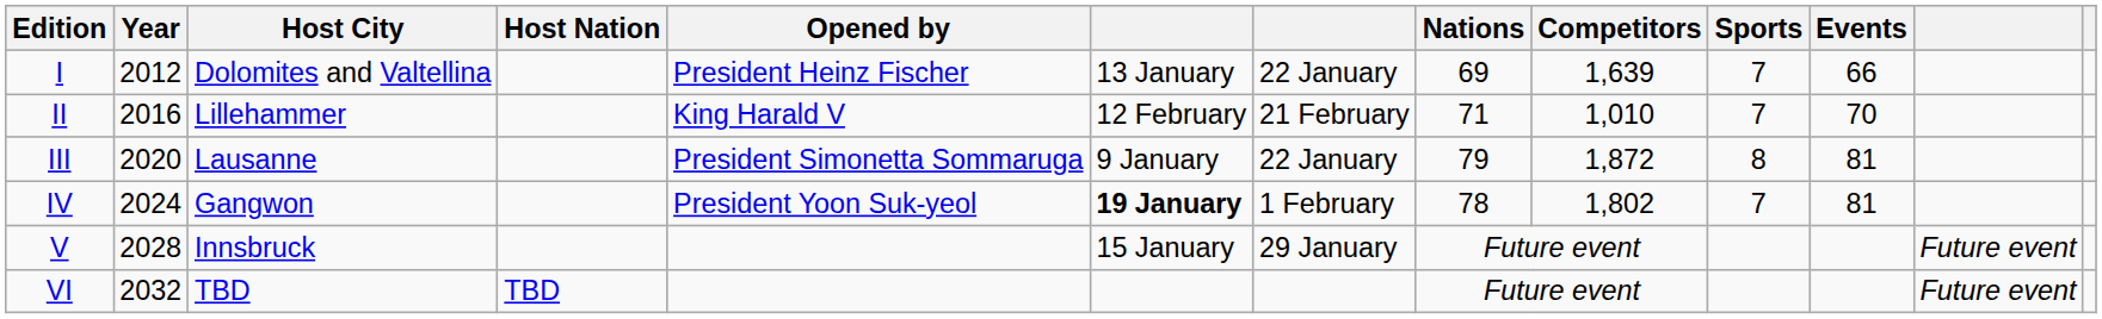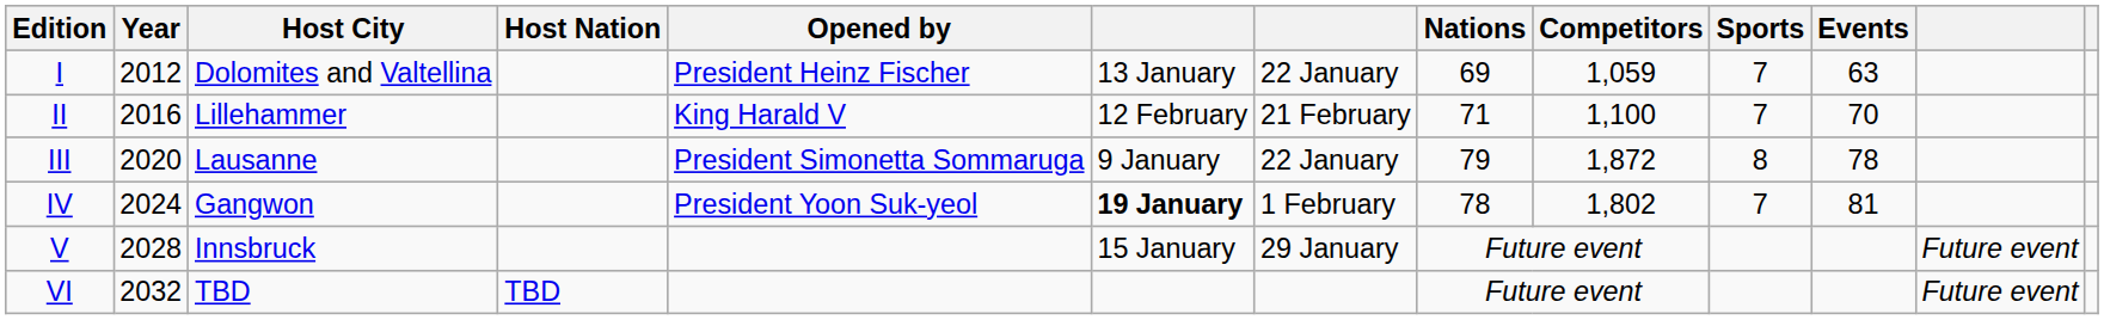I | Competitors: 1,639 -> 1,059
I | Events: 66 -> 63
II | Competitors: 1,010 -> 1,100
III | Events: 81 -> 78
